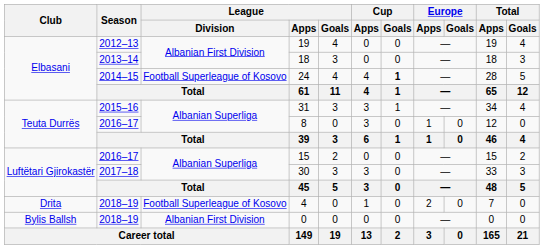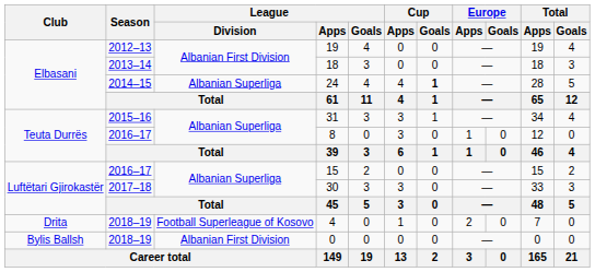24 | League / Division: Football Superleague of Kosovo -> Albanian Superliga
